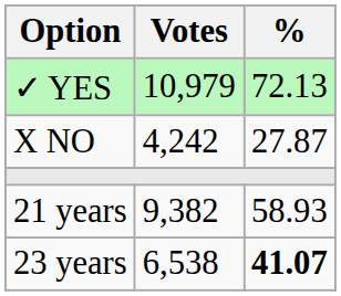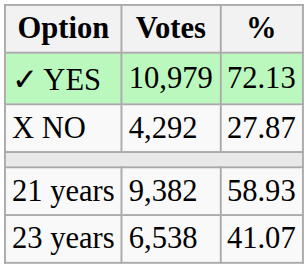X NO | Votes: 4,242 -> 4,292
23 years | %: bold -> normal
